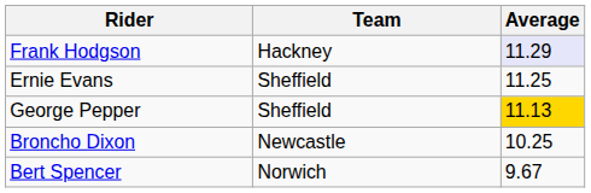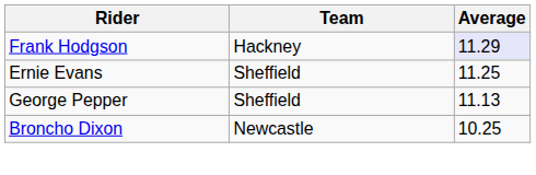George Pepper | Average: gold background -> no background
- row: Bert Spencer | Norwich | 9.67
